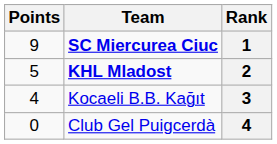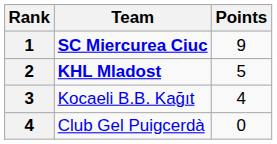columns swapped: Rank <-> Points
